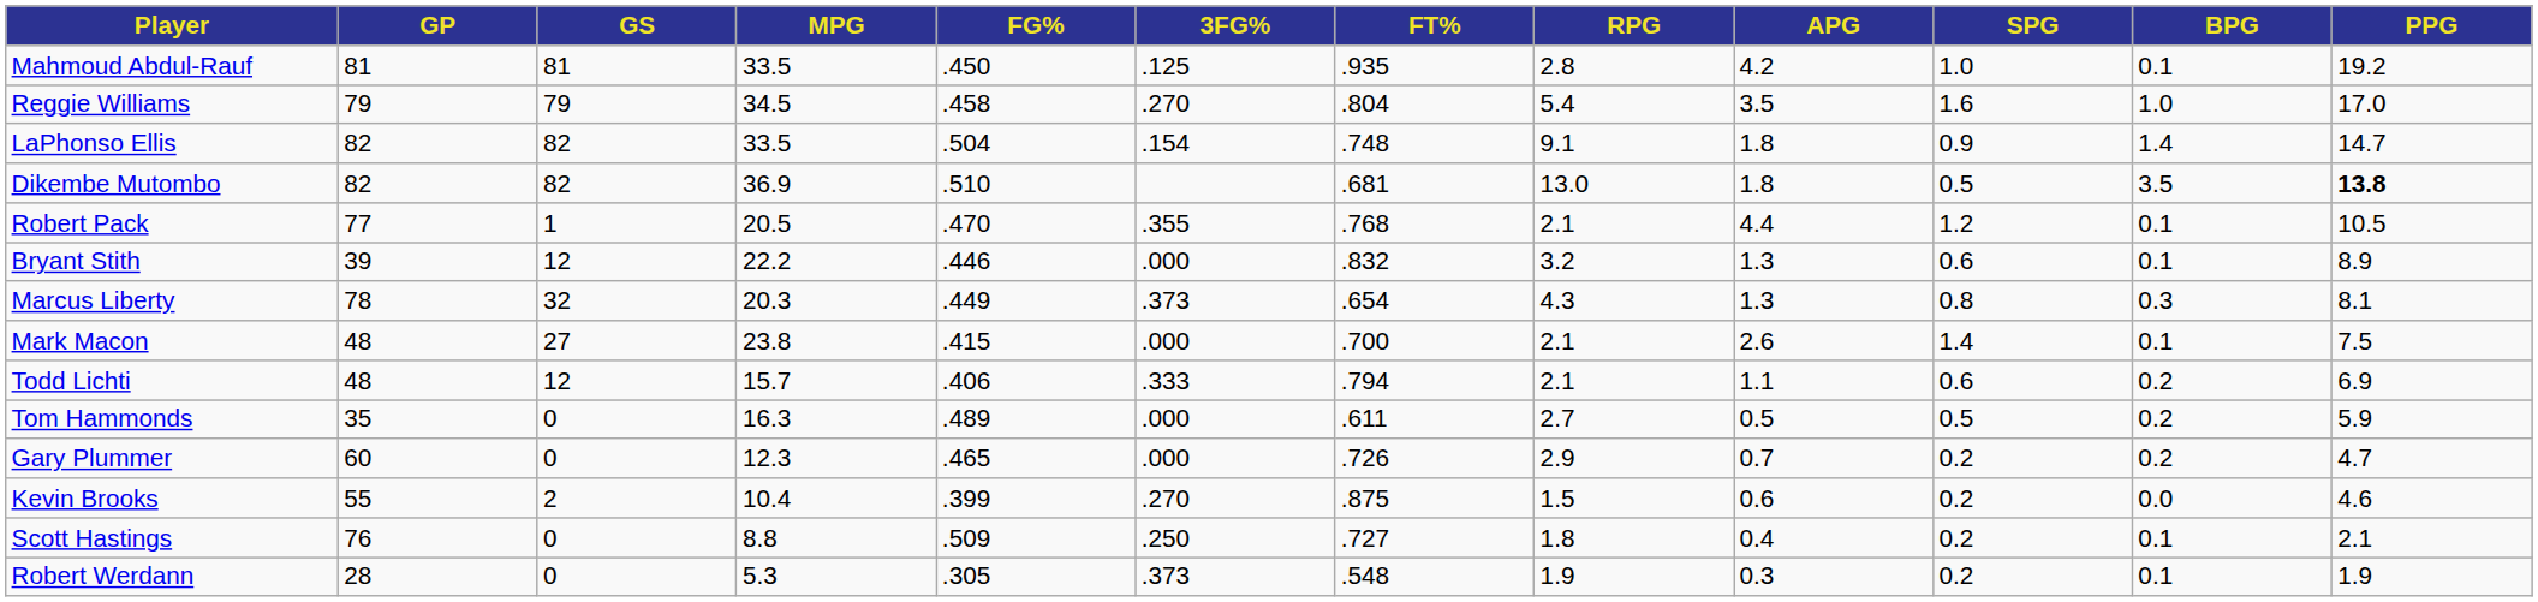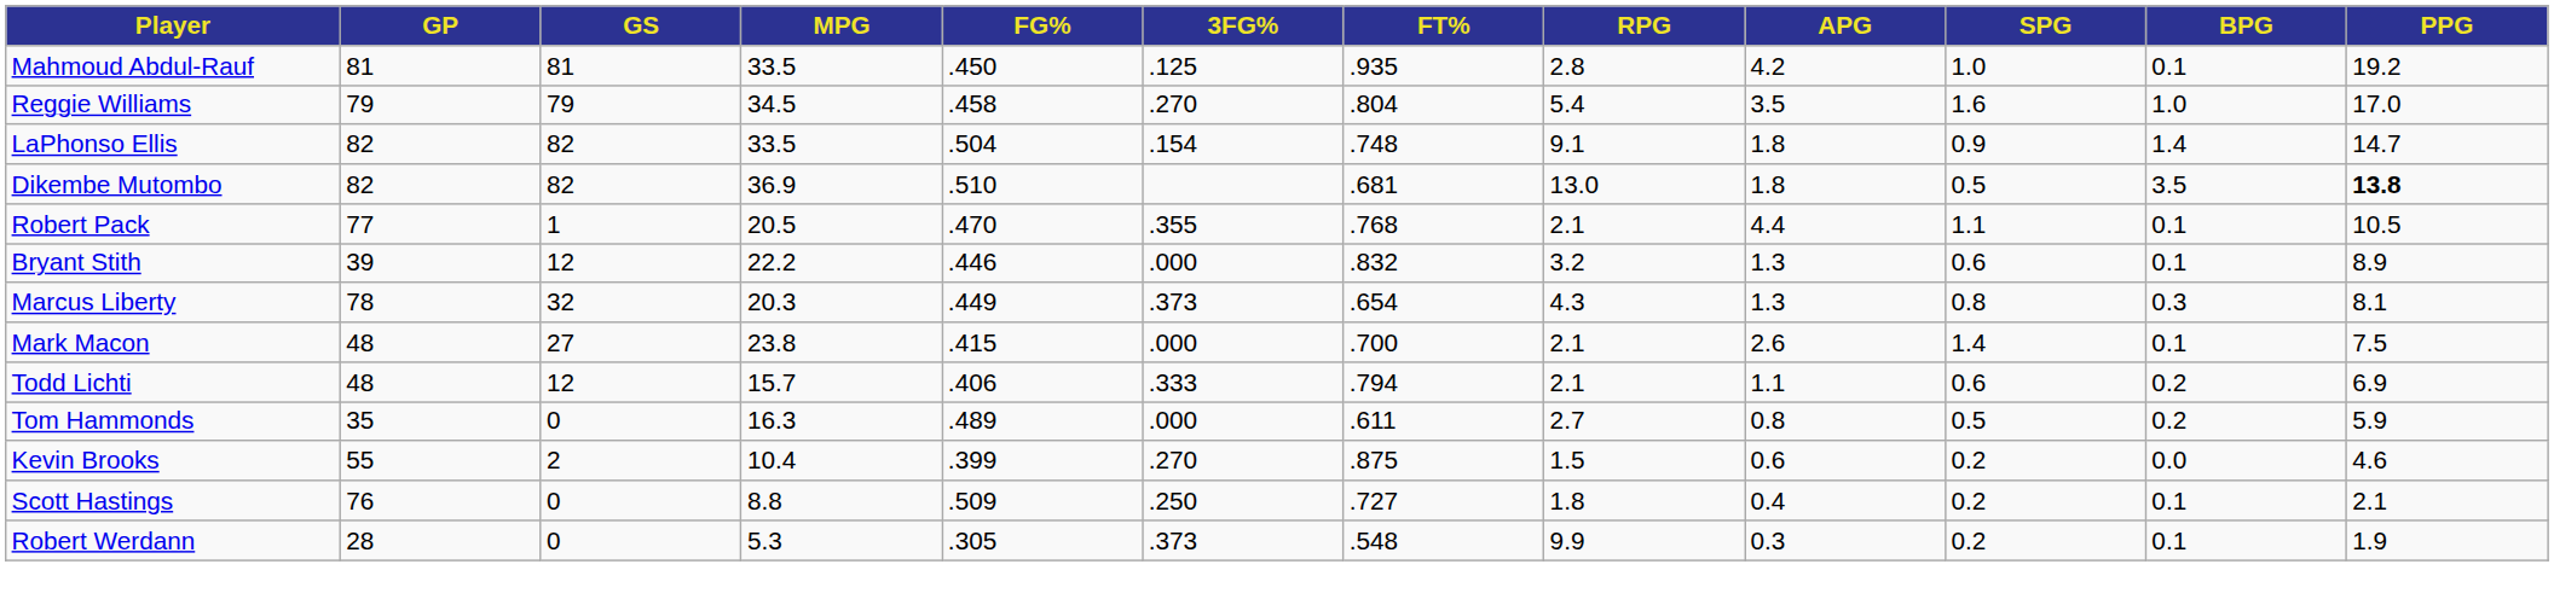Robert Pack | SPG: 1.2 -> 1.1
Tom Hammonds | APG: 0.5 -> 0.8
- row: Gary Plummer | 60 | 0 | 12.3 | .465 | .000 | .726 | 2.9 | 0.7 | 0.2 | 0.2 | 4.7
Robert Werdann | RPG: 1.9 -> 9.9
